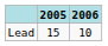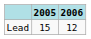Lead | 2006: 10 -> 12
